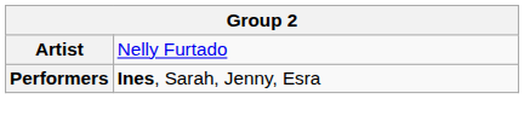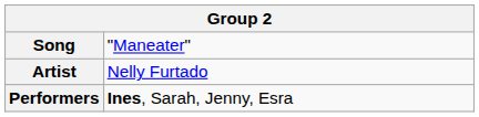+ row: Song | "Maneater"
